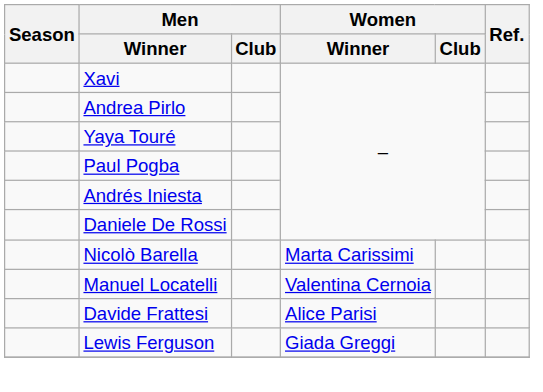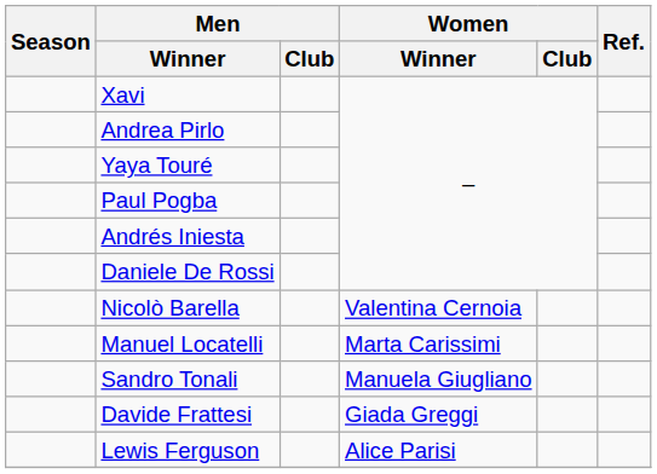Nicolò Barella | Women / Winner: Marta Carissimi -> Valentina Cernoia
Manuel Locatelli | Women / Winner: Valentina Cernoia -> Marta Carissimi
+ row: Sandro Tonali | Manuela Giugliano
Davide Frattesi | Women / Winner: Alice Parisi -> Giada Greggi
Lewis Ferguson | Women / Winner: Giada Greggi -> Alice Parisi
